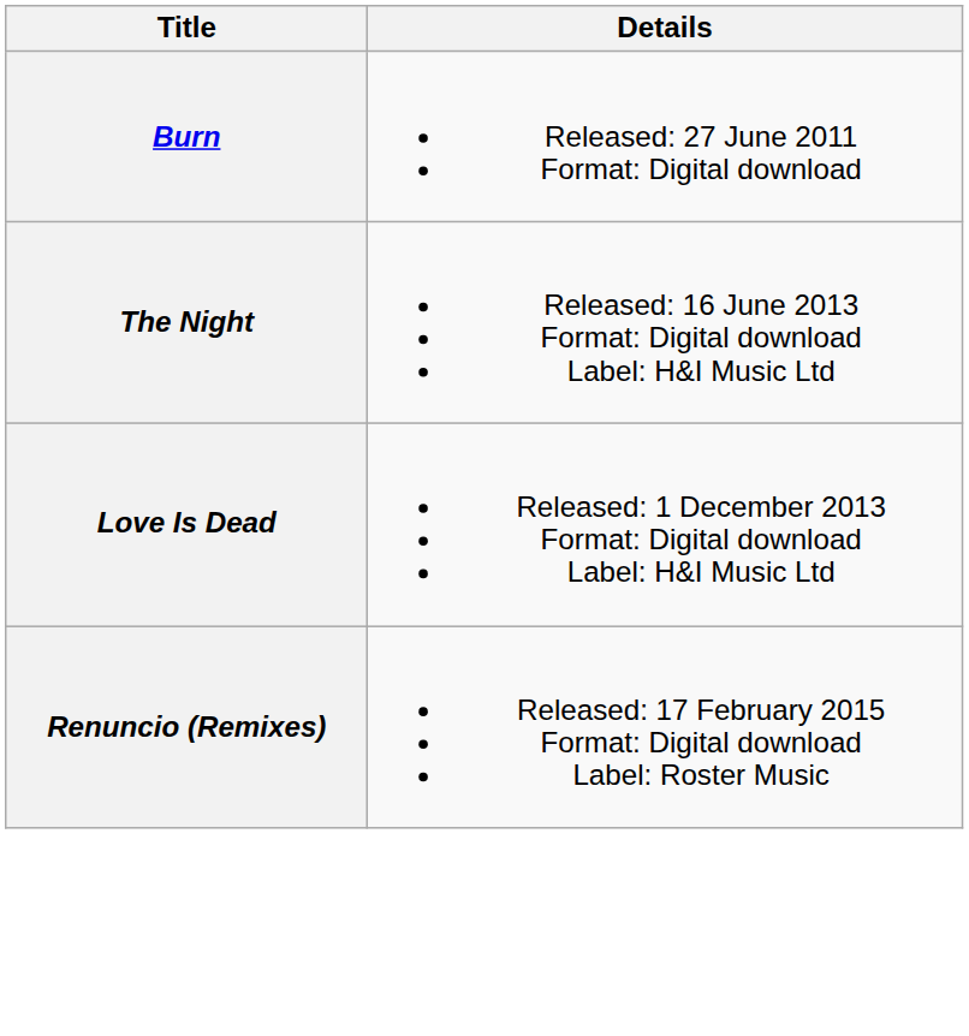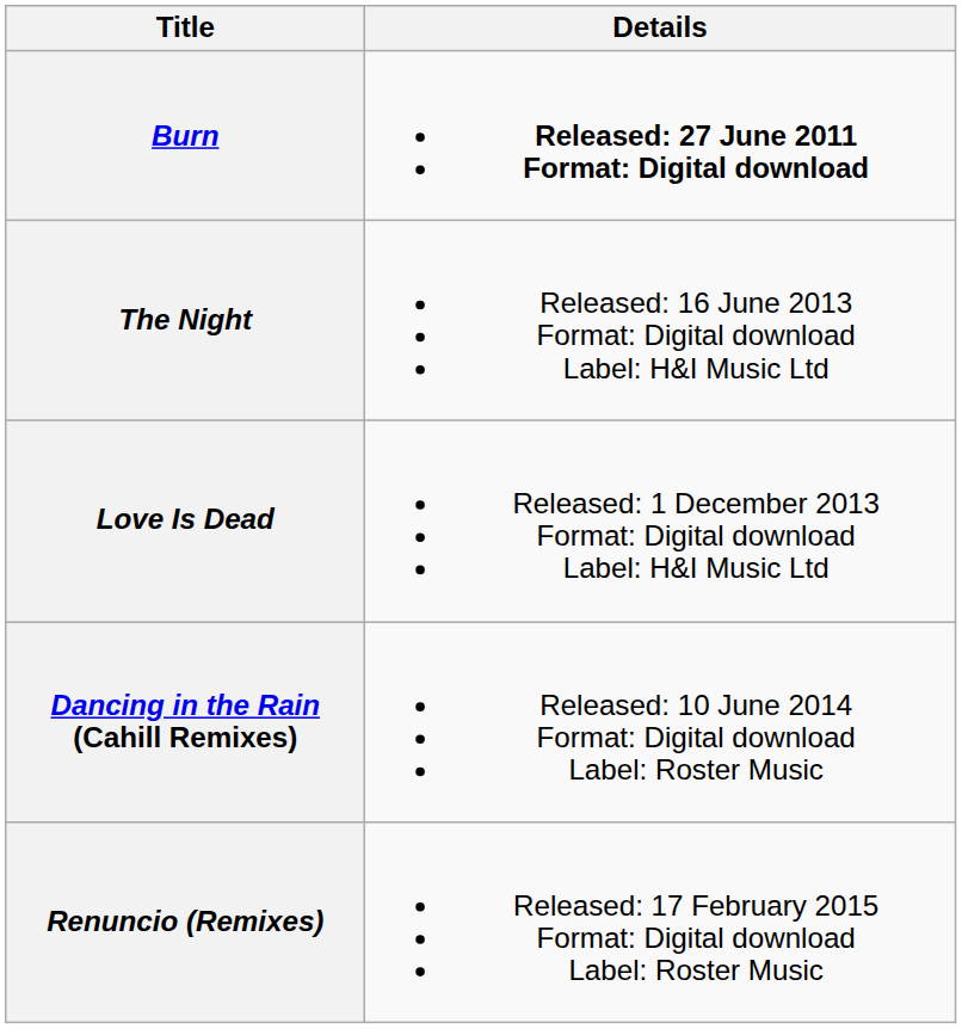Burn | Details: normal -> bold
+ row: Dancing in the Rain (Cahill Remixes) | Released: 10 June 2014 Format: Digital download Label: Roster Music
